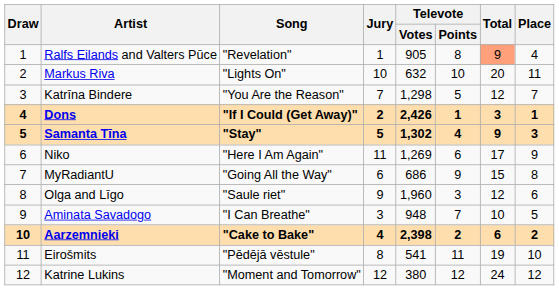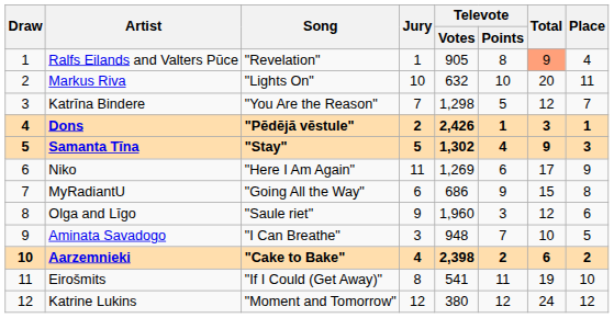Dons | Song: "If I Could (Get Away)" -> "Pēdējā vēstule"
Eirošmits | Song: "Pēdējā vēstule" -> "If I Could (Get Away)"
